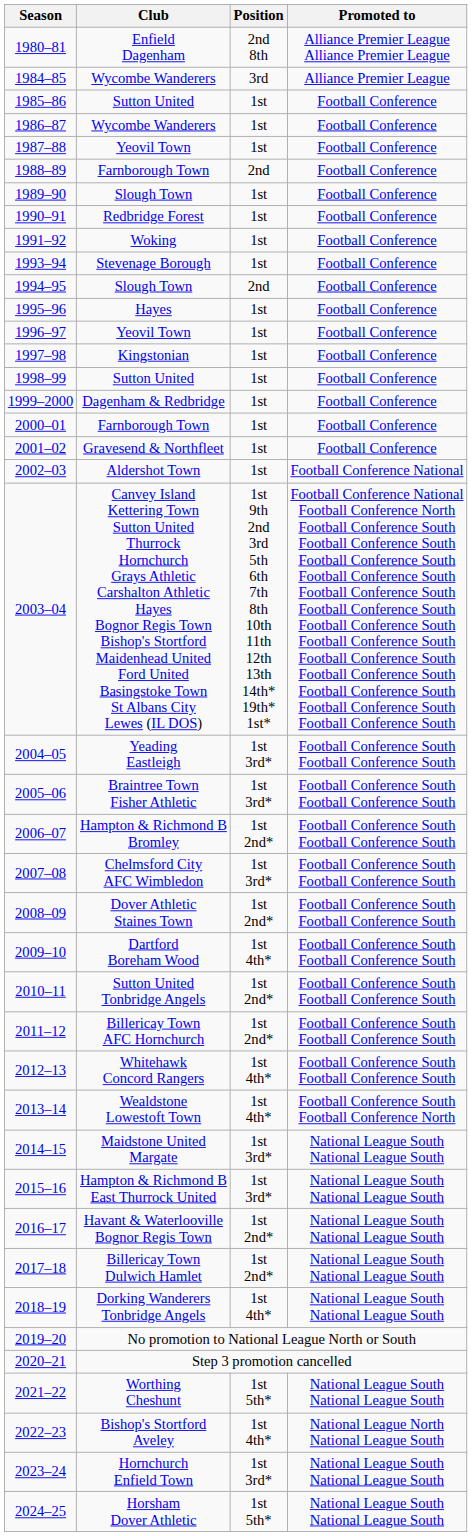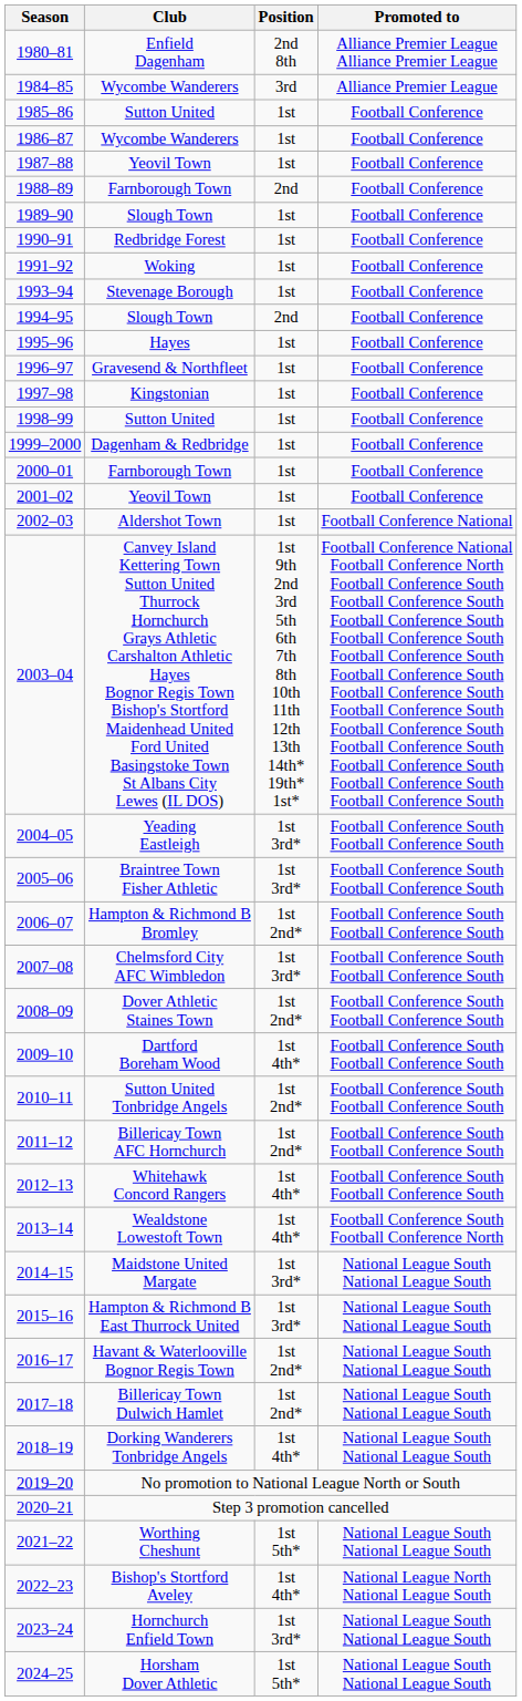1996–97 | Club: Yeovil Town -> Gravesend & Northfleet
2001–02 | Club: Gravesend & Northfleet -> Yeovil Town
